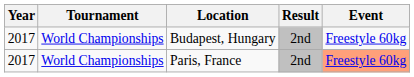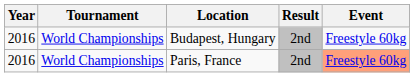Budapest, Hungary | Year: 2017 -> 2016
Paris, France | Year: 2017 -> 2016
